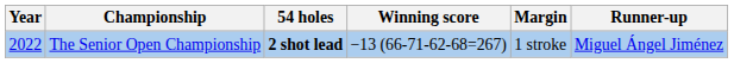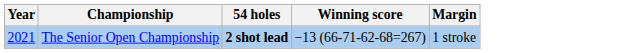- column: Runner-up | Miguel Ángel Jiménez
The Senior Open Championship | Year: 2022 -> 2021
